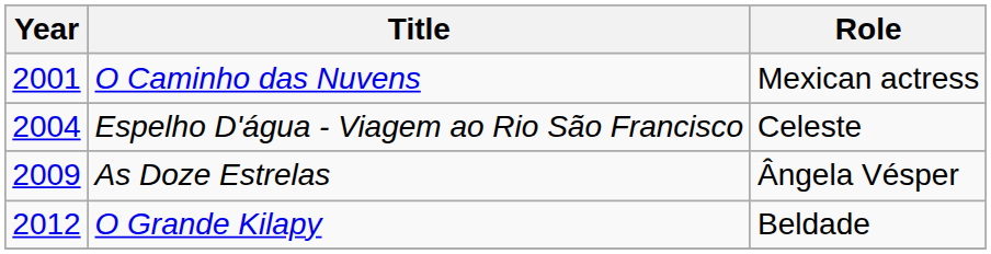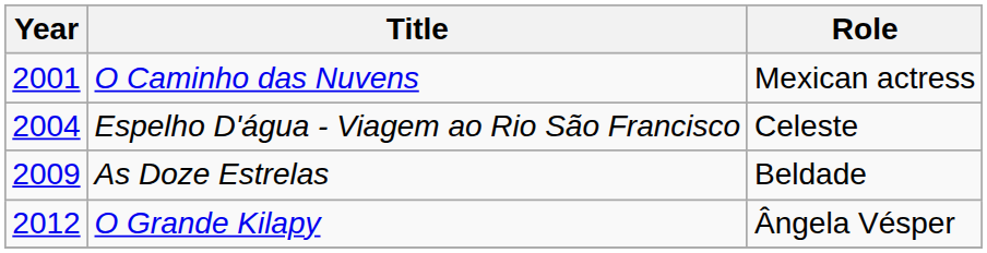As Doze Estrelas | Role: Ângela Vésper -> Beldade
O Grande Kilapy | Role: Beldade -> Ângela Vésper
